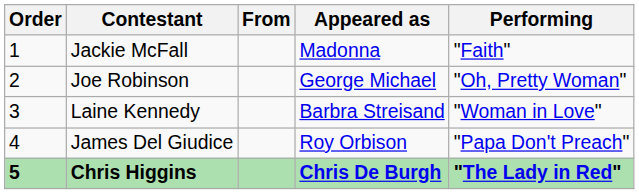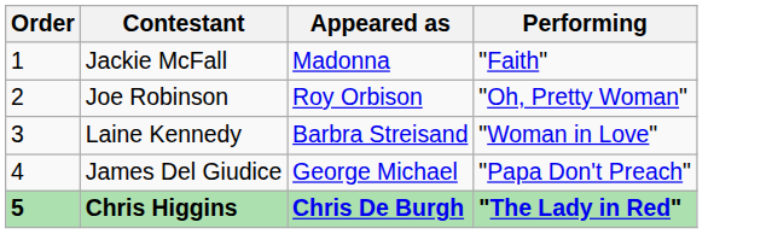- column: From
Joe Robinson | Appeared as: George Michael -> Roy Orbison
James Del Giudice | Appeared as: Roy Orbison -> George Michael
